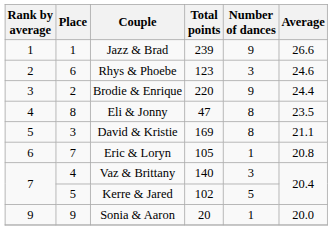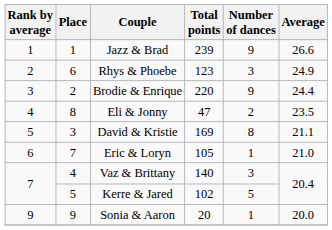Rhys & Phoebe | Average: 24.6 -> 24.9
Eli & Jonny | Number of dances: 8 -> 2
Eric & Loryn | Average: 20.8 -> 21.0
